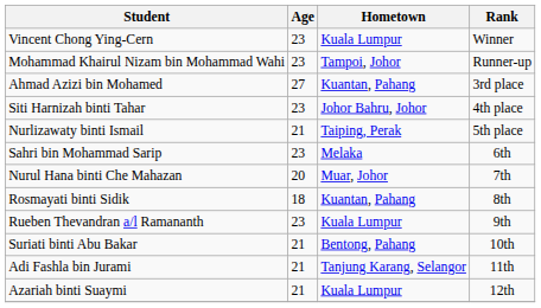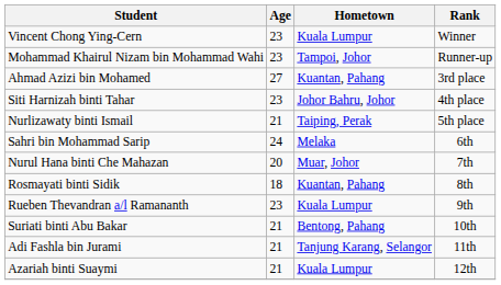Sahri bin Mohammad Sarip | Age: 23 -> 24
